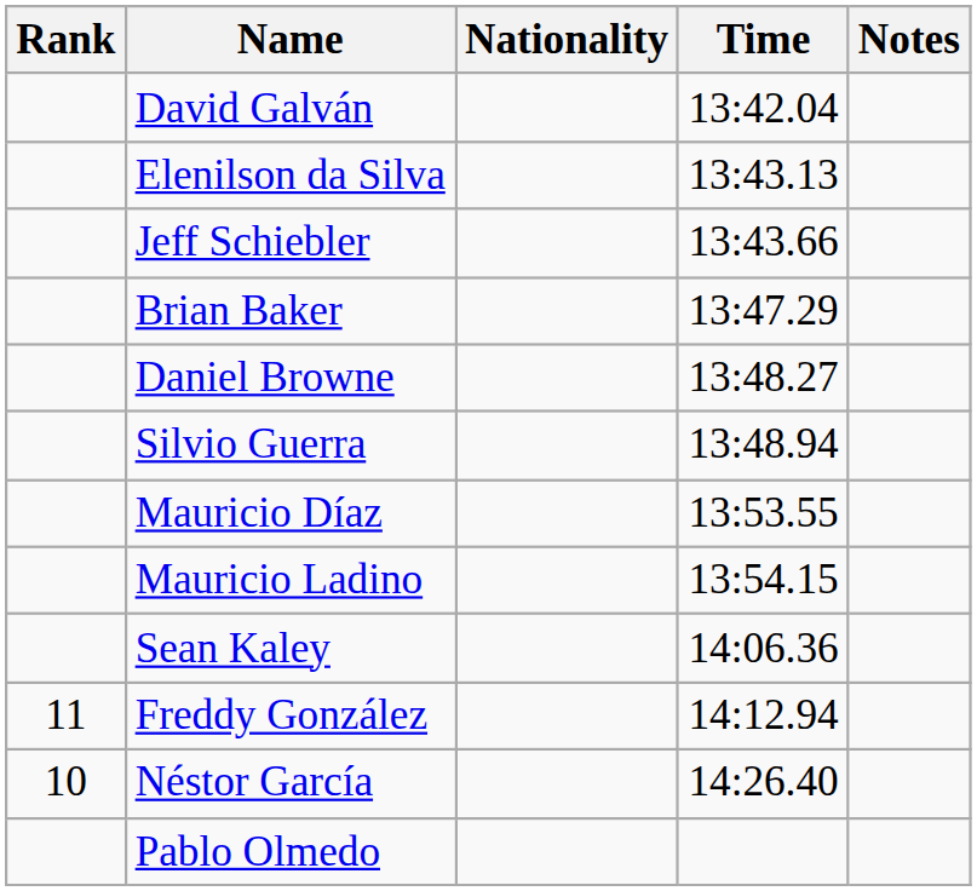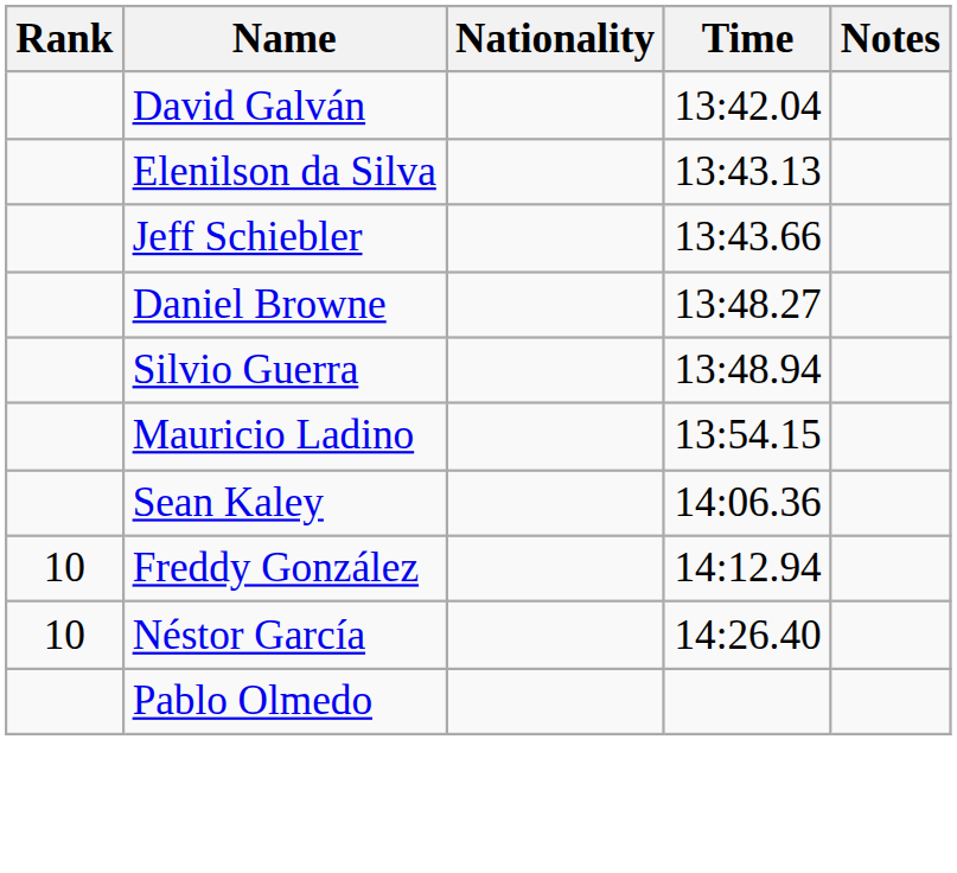- row: Brian Baker | 13:47.29
- row: Mauricio Díaz | 13:53.55
Freddy González | Rank: 11 -> 10
